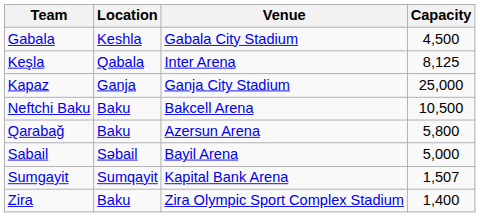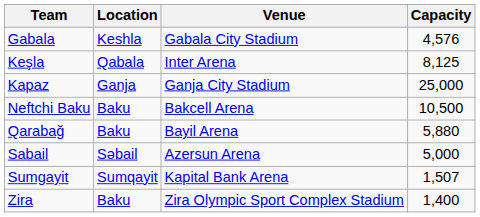Gabala | Capacity: 4,500 -> 4,576
Qarabağ | Venue: Azersun Arena -> Bayil Arena
Qarabağ | Capacity: 5,800 -> 5,880
Sabail | Venue: Bayil Arena -> Azersun Arena
